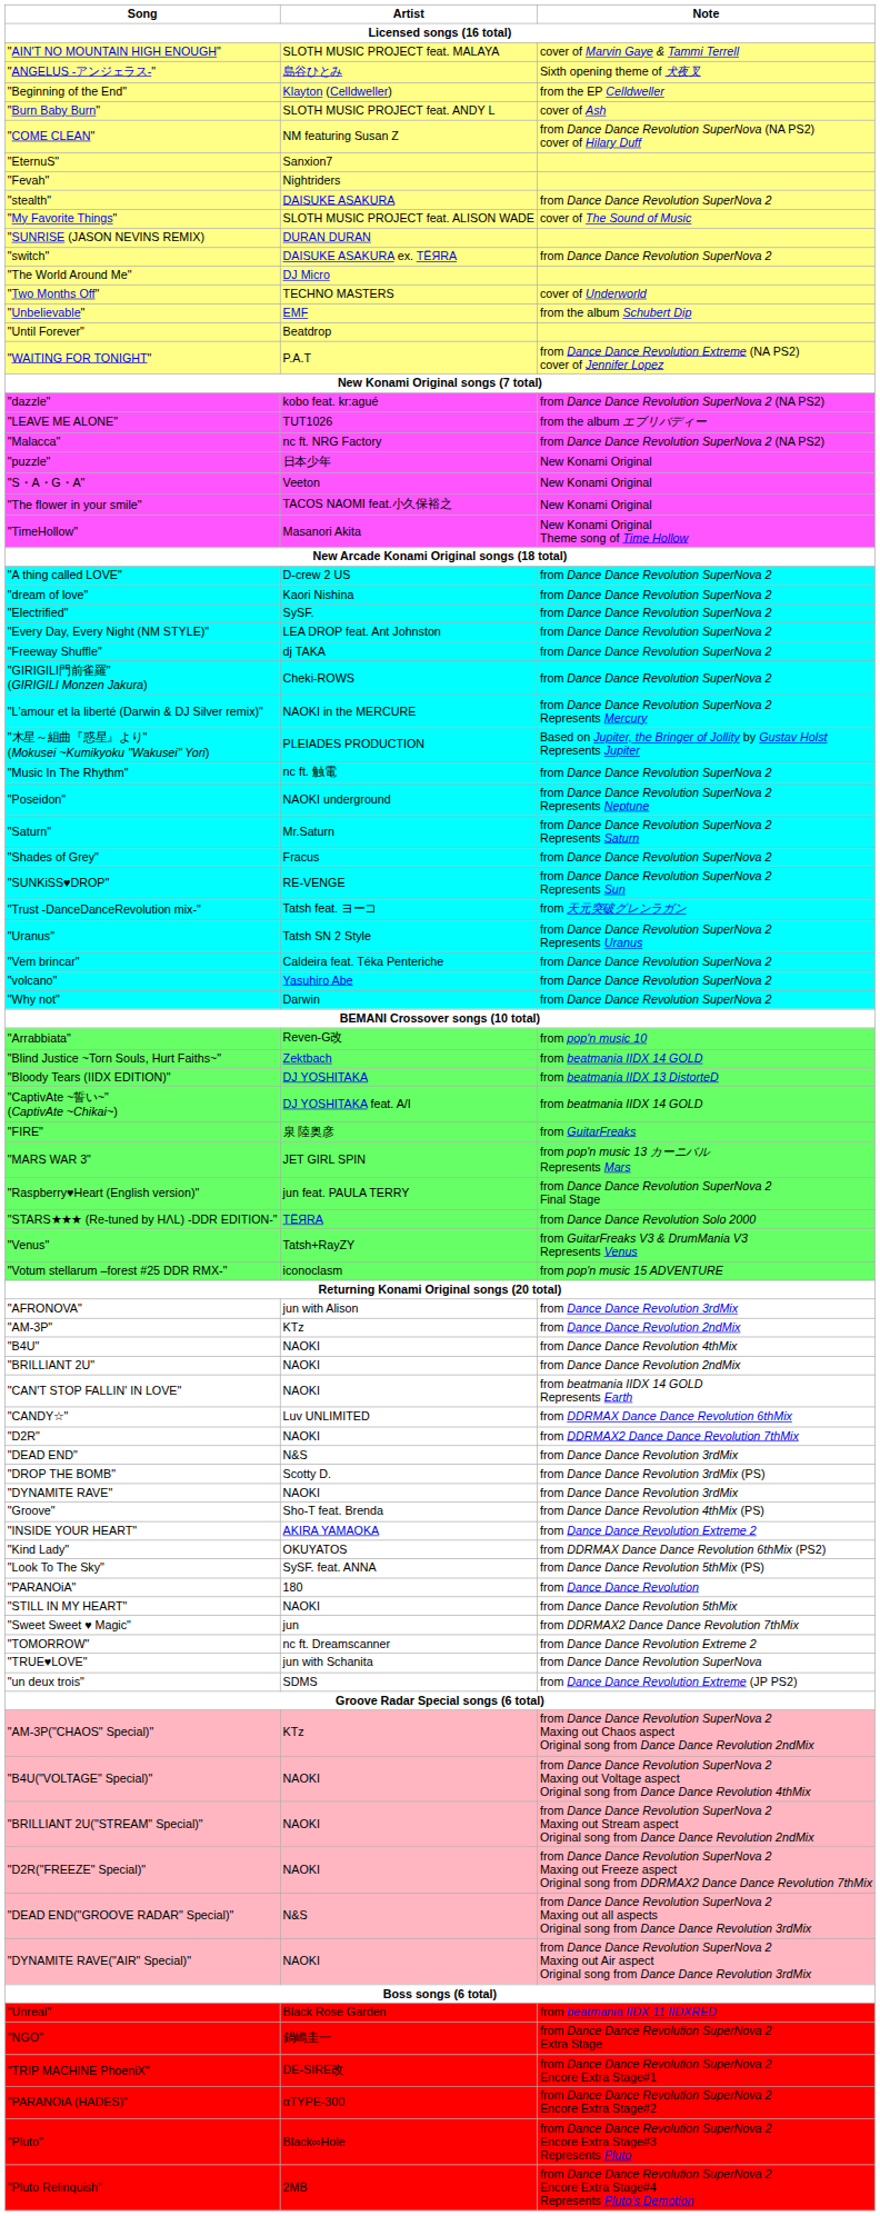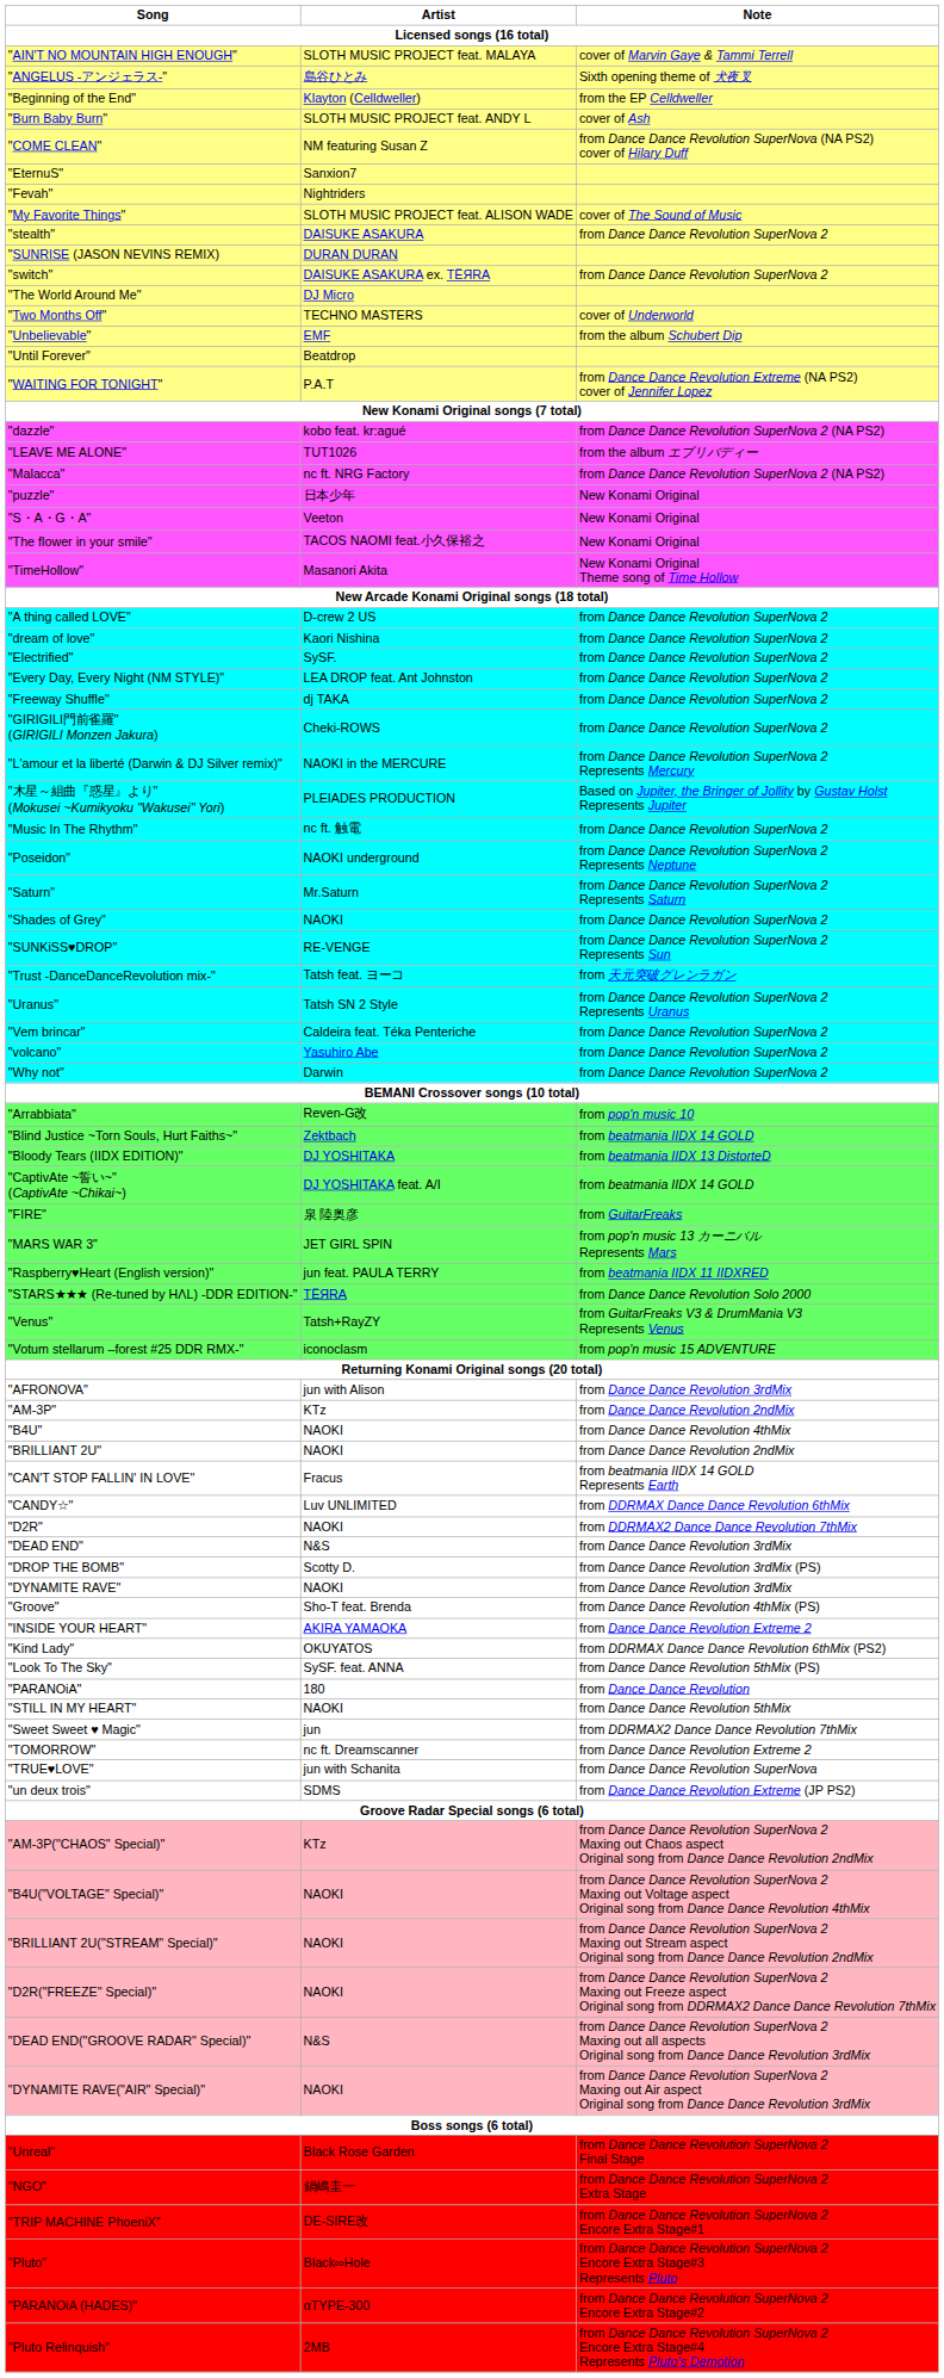rows swapped: "My Favorite Things" <-> "stealth"
"Shades of Grey" | Artist: Fracus -> NAOKI
"Raspberry♥Heart (English version)" | Note: from Dance Dance Revolution SuperNova 2 Final Stage -> from beatmania IIDX 11 IIDXRED
"CAN'T STOP FALLIN' IN LOVE" | Artist: NAOKI -> Fracus
"Unreal" | Note: from beatmania IIDX 11 IIDXRED -> from Dance Dance Revolution SuperNova 2 Final Stage
rows swapped: "PARANOiA (HADES)" <-> "Pluto"
